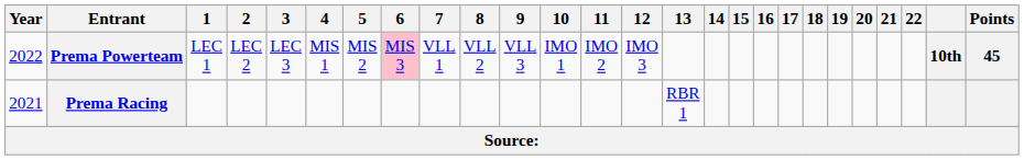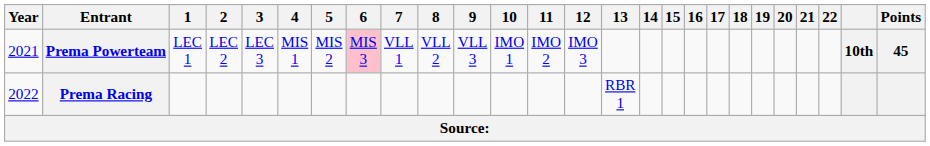Prema Powerteam | Year: 2022 -> 2021
Prema Racing | Year: 2021 -> 2022
